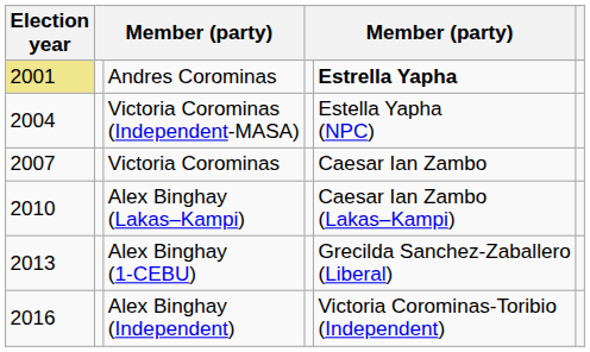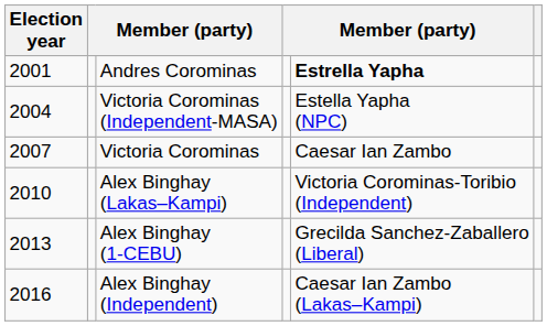Andres Corominas | Election year: khaki background -> no background
Alex Binghay (Lakas–Kampi) | column 5: Caesar Ian Zambo (Lakas–Kampi) -> Victoria Corominas-Toribio (Independent)
Alex Binghay (Independent) | column 5: Victoria Corominas-Toribio (Independent) -> Caesar Ian Zambo (Lakas–Kampi)
